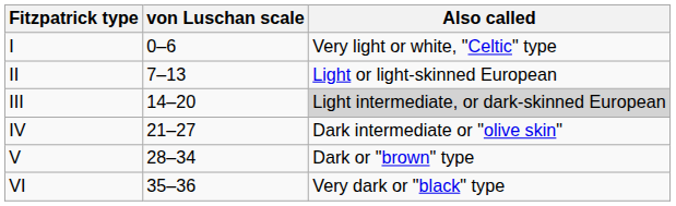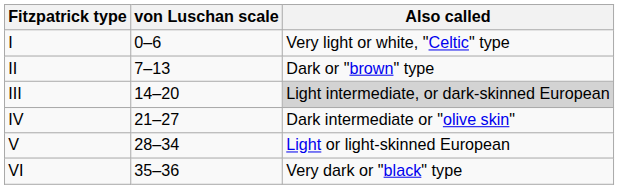II | Also called: Light or light-skinned European -> Dark or "brown" type
V | Also called: Dark or "brown" type -> Light or light-skinned European
